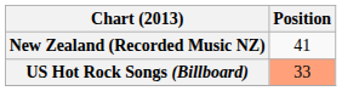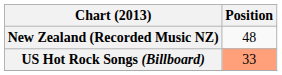New Zealand (Recorded Music NZ) | Position: 41 -> 48
